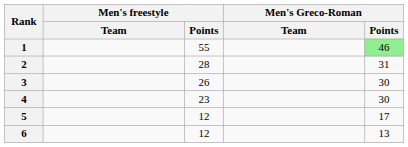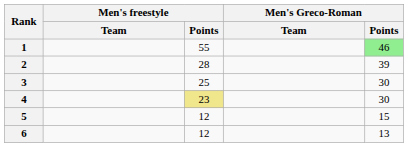2 | Men's Greco-Roman / Points: 31 -> 39
3 | Men's freestyle / Points: 26 -> 25
4 | Men's freestyle / Points: no background -> khaki background
5 | Men's Greco-Roman / Points: 17 -> 15
